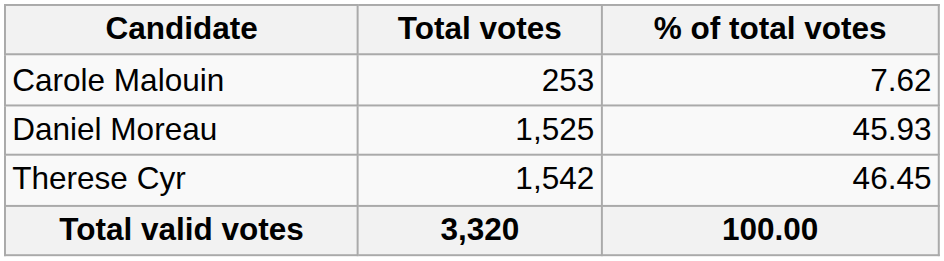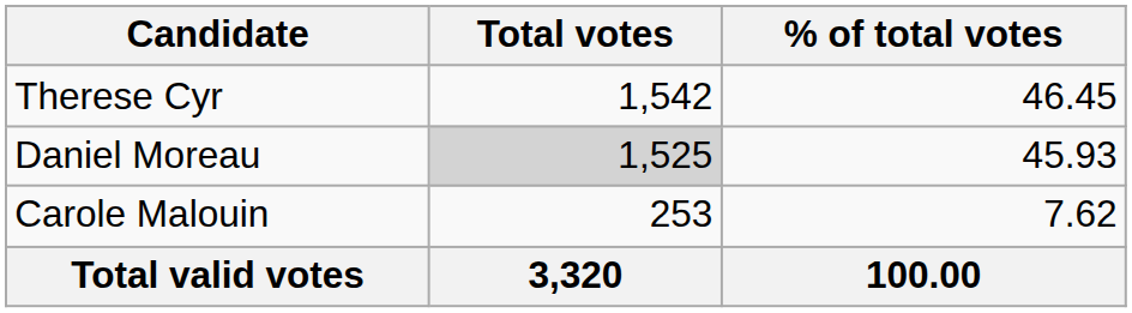rows swapped: Therese Cyr <-> Carole Malouin
Daniel Moreau | Total votes: no background -> lightgrey background
